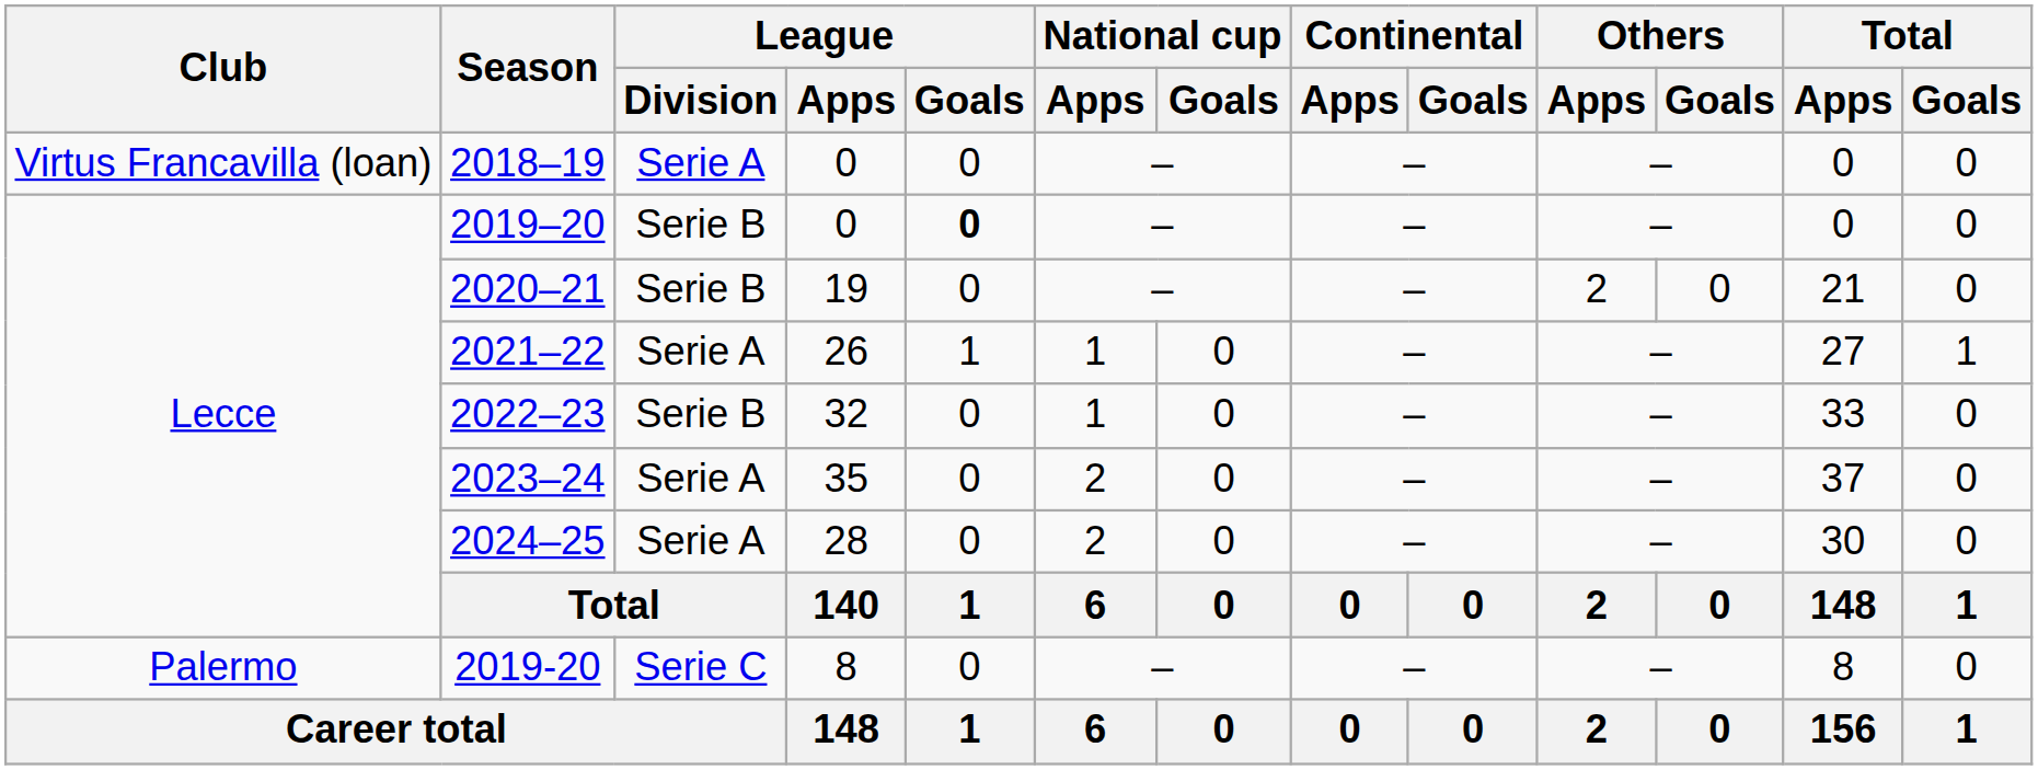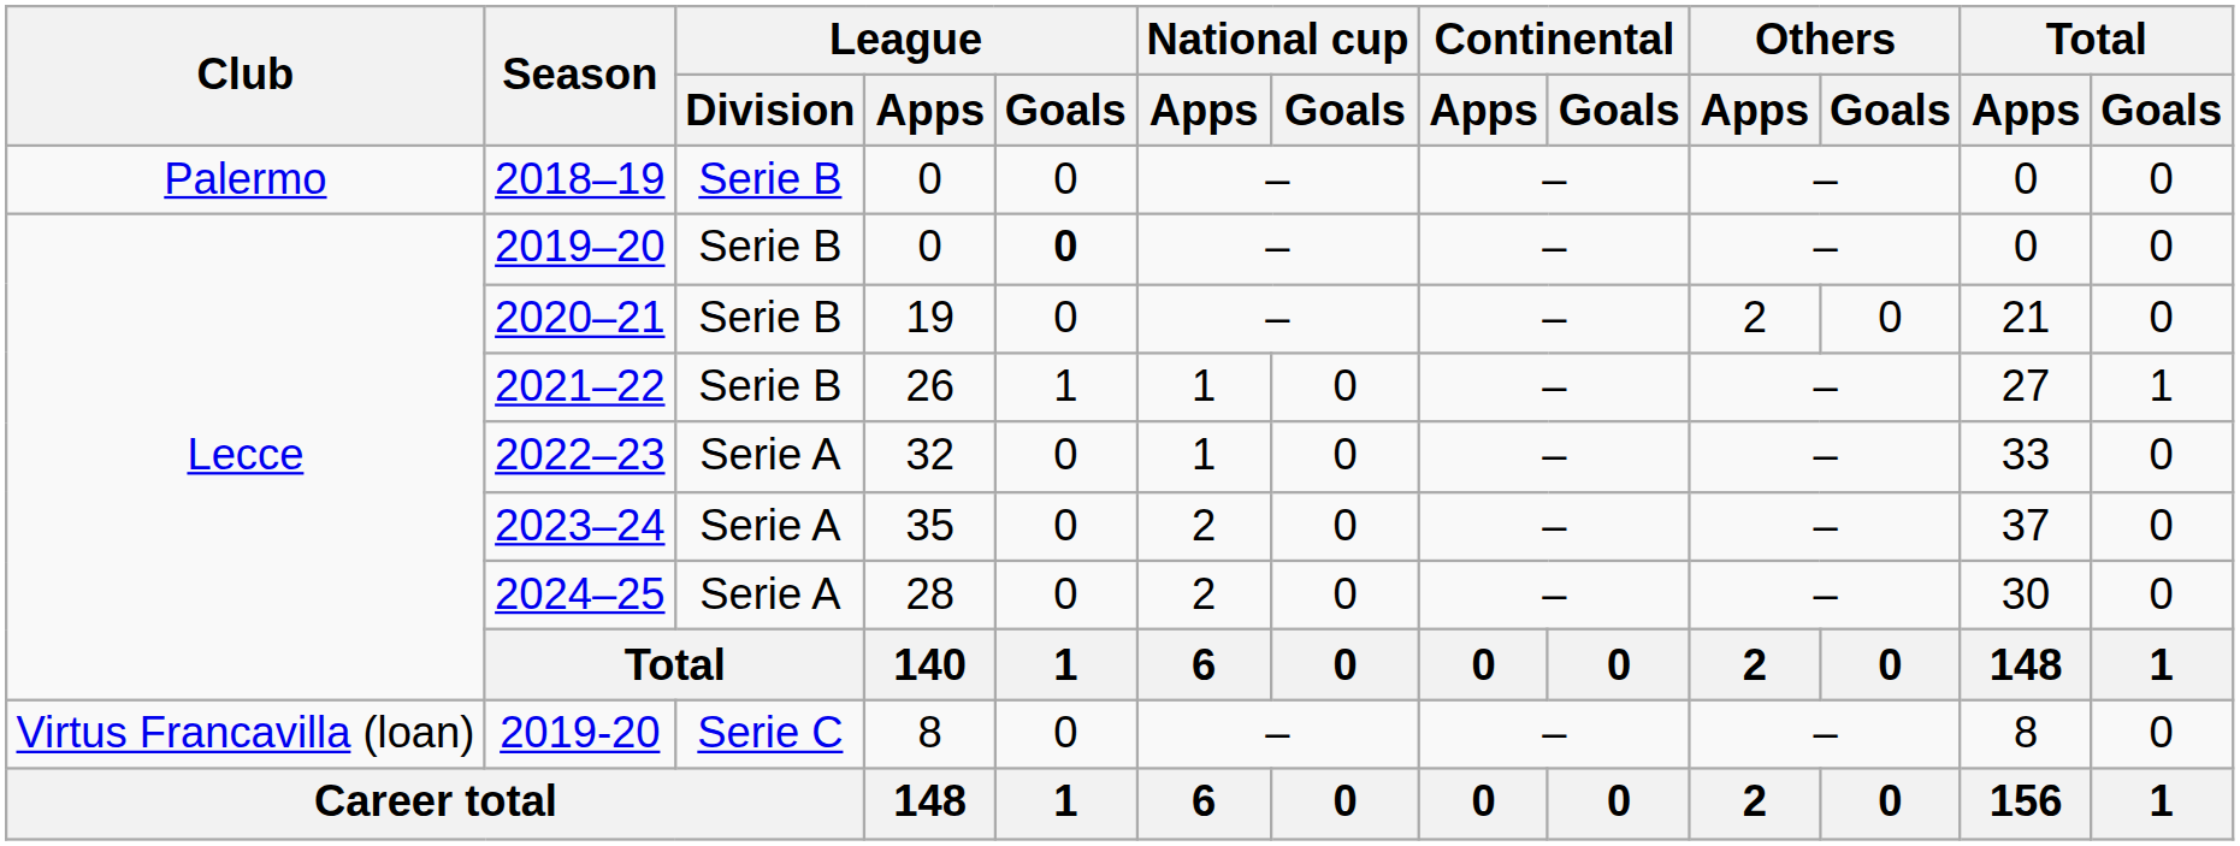2018–19 | Club: Virtus Francavilla (loan) -> Palermo
2018–19 | League / Division: Serie A -> Serie B
2021–22 | League / Division: Serie A -> Serie B
2022–23 | League / Division: Serie B -> Serie A
2019-20 | Club: Palermo -> Virtus Francavilla (loan)
